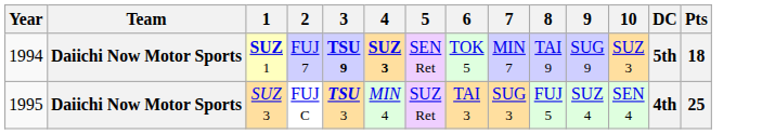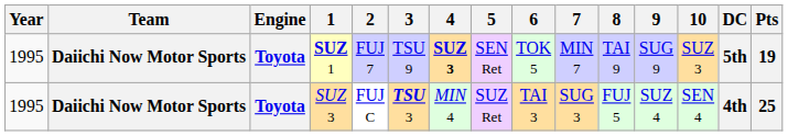+ column: Engine | Toyota | Toyota
SUZ 1 | Year: 1994 -> 1995
SUZ 1 | 3: bold -> normal
SUZ 1 | Pts: 18 -> 19
